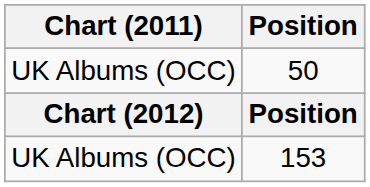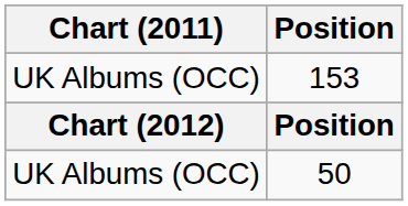rows swapped: 153 <-> 50
